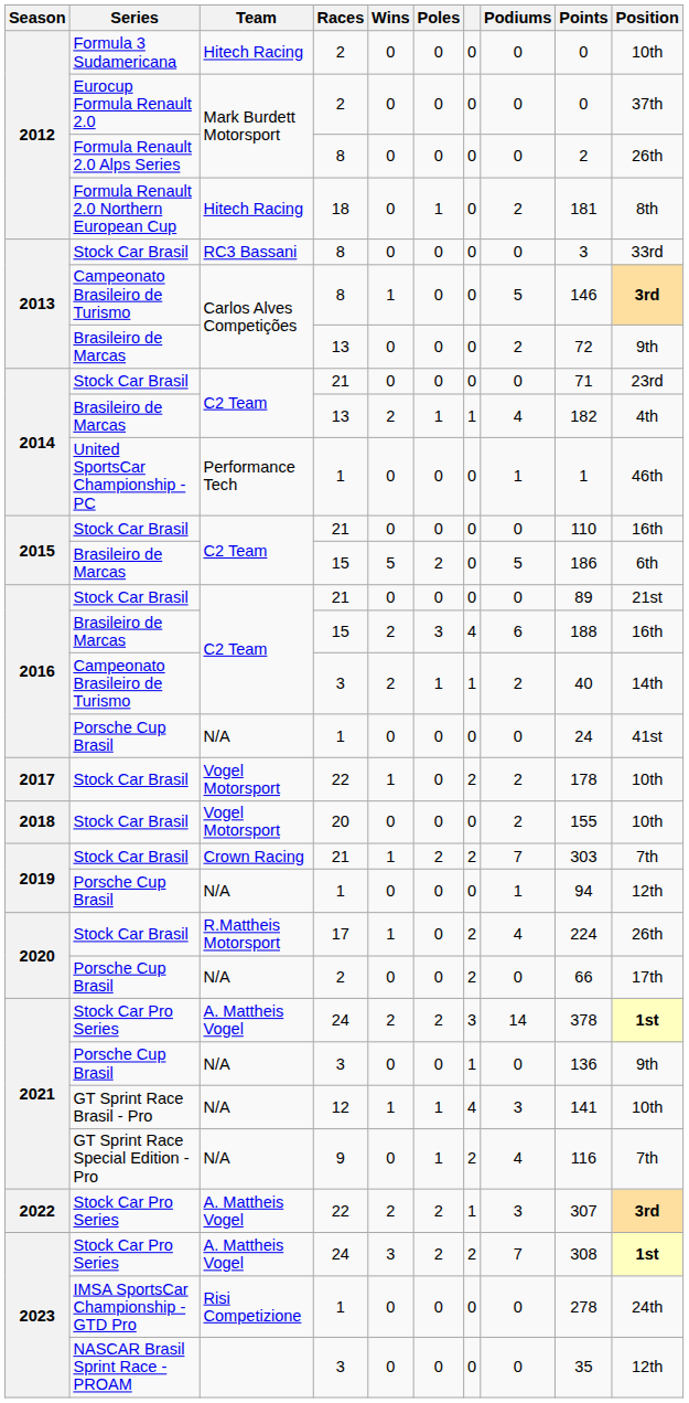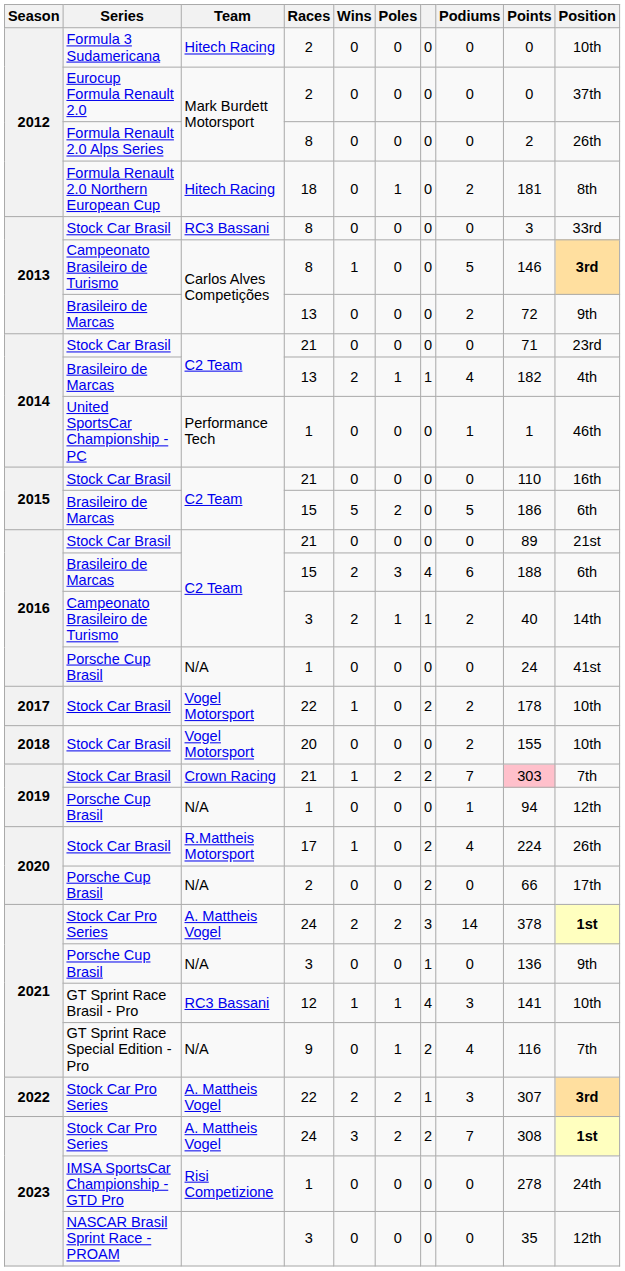2016 / Brasileiro de Marcas | Position: 16th -> 6th
2019 / Stock Car Brasil | Points: no background -> pink background
GT Sprint Race Brasil - Pro | Team: N/A -> RC3 Bassani
